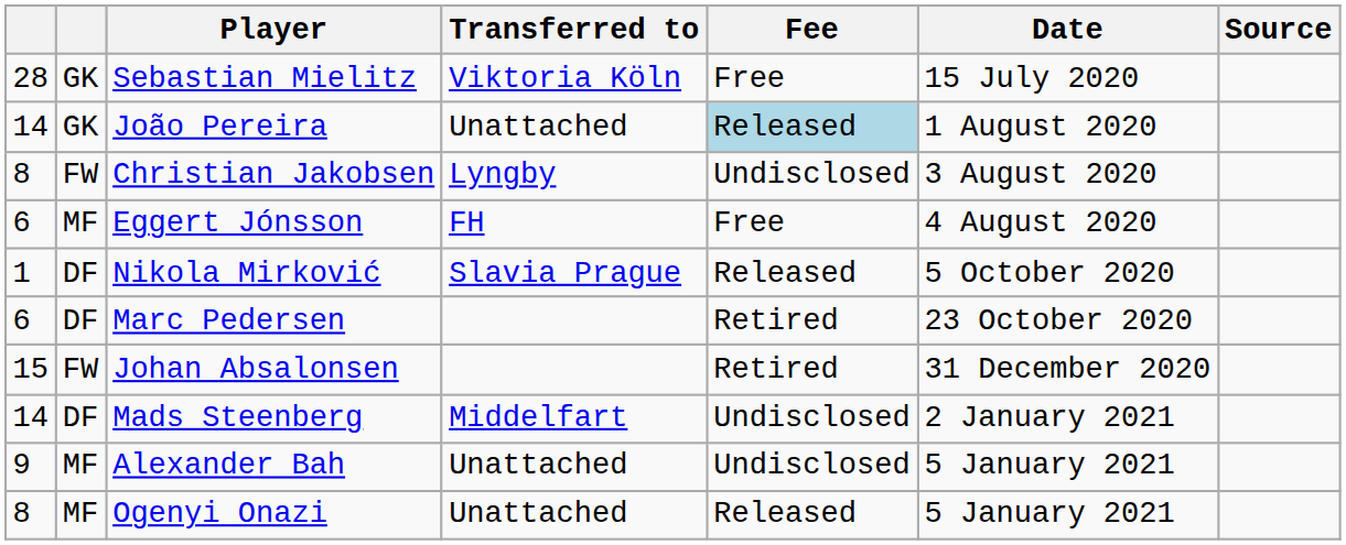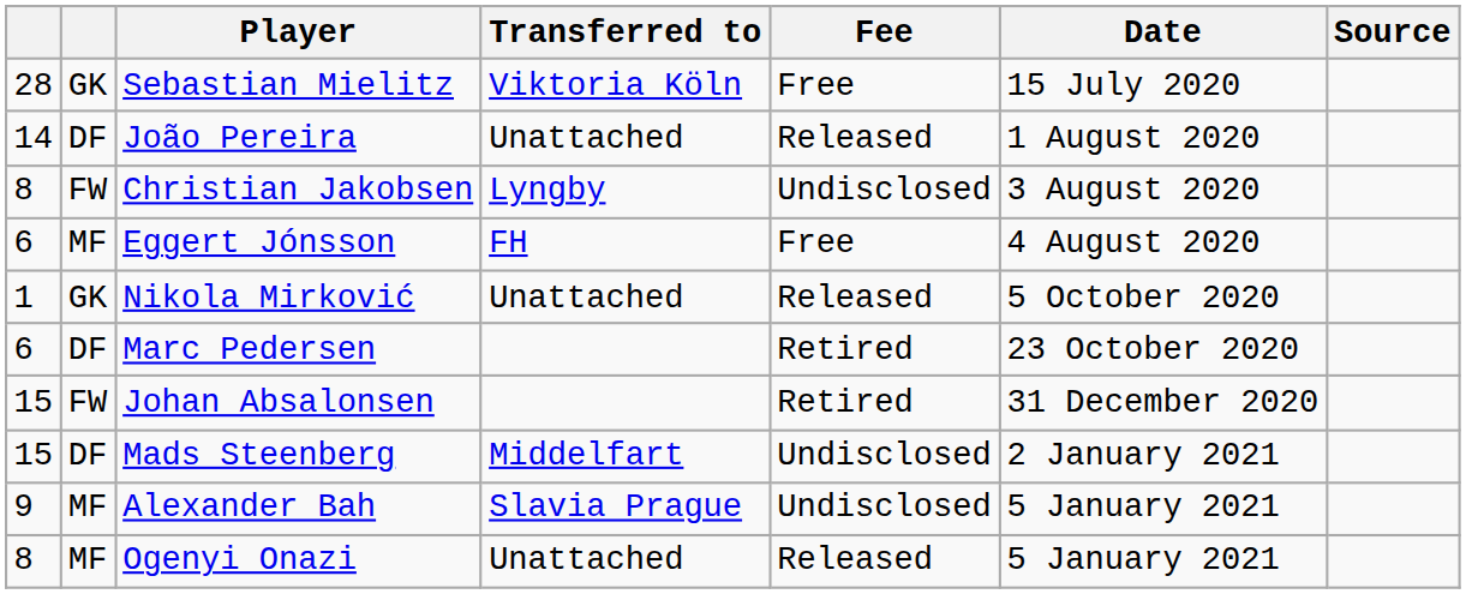João Pereira | column 2: GK -> DF
João Pereira | Fee: lightblue background -> no background
Nikola Mirković | column 2: DF -> GK
Nikola Mirković | Transferred to: Slavia Prague -> Unattached
Mads Steenberg | column 1: 14 -> 15
Alexander Bah | Transferred to: Unattached -> Slavia Prague
